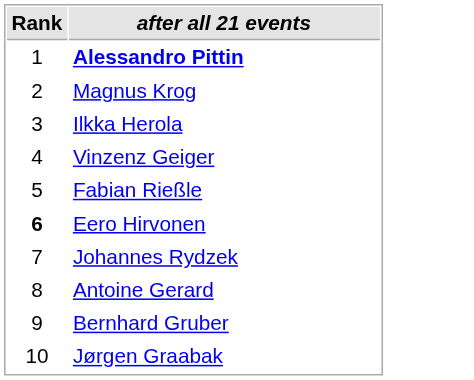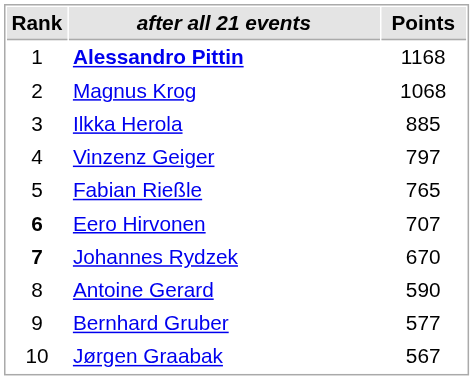+ column: Points | 1168 | 1068 | 885 | 797 | 765 | 707 | 670 | 590 | 577 | 567
Johannes Rydzek | Rank: normal -> bold
